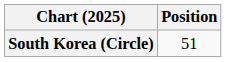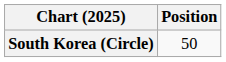South Korea (Circle) | Position: 51 -> 50
